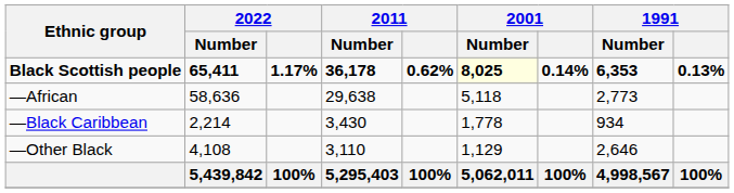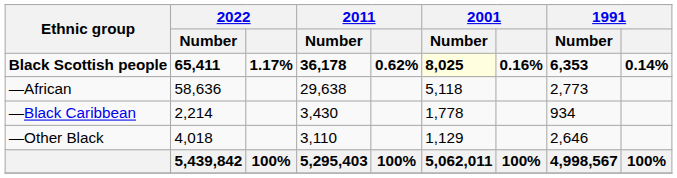Black Scottish people | 2001: 0.14% -> 0.16%
Black Scottish people | 1991: 0.13% -> 0.14%
—Other Black | 2022 / Number: 4,108 -> 4,018
